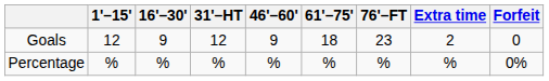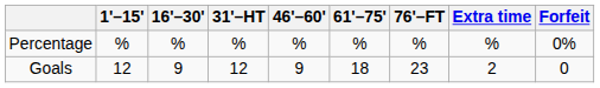rows swapped: Goals <-> Percentage
